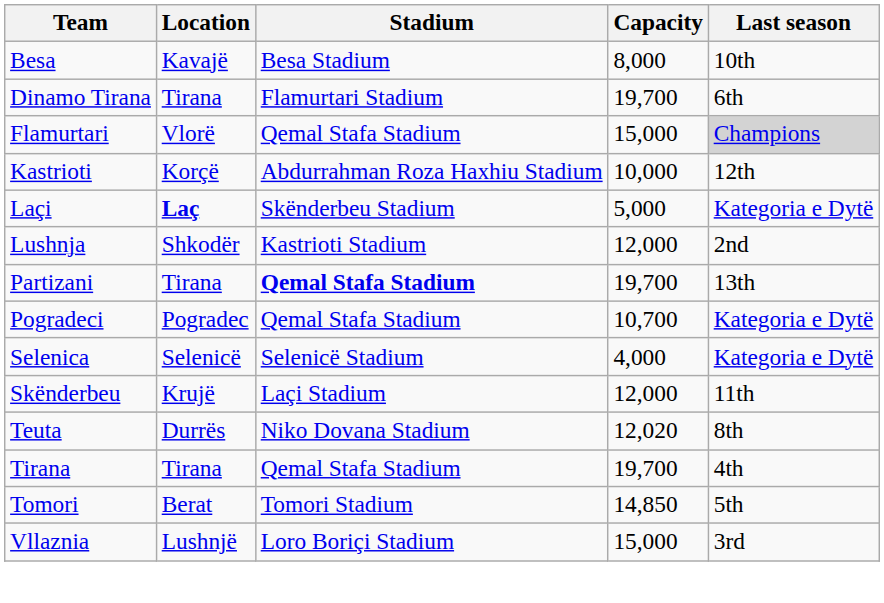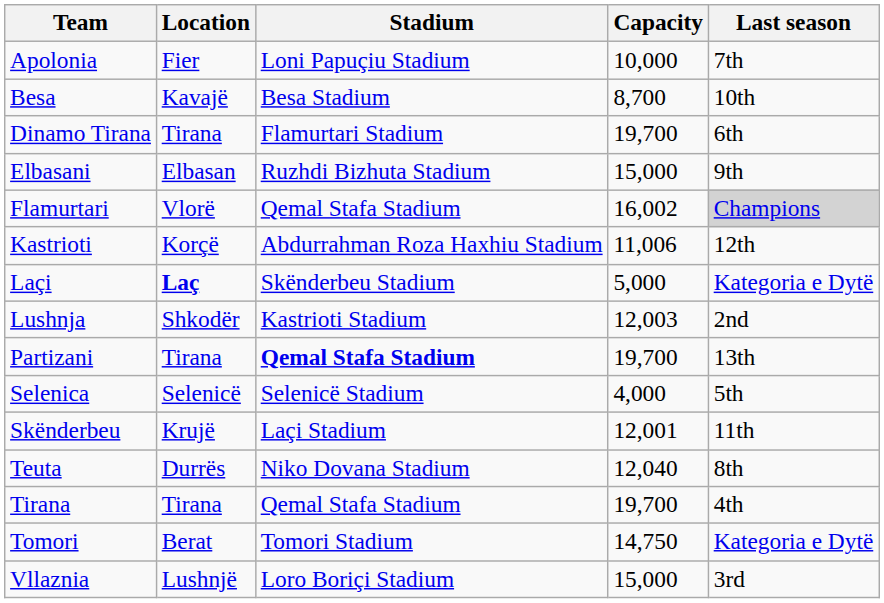+ row: Apolonia | Fier | Loni Papuçiu Stadium | 10,000 | 7th
Besa | Capacity: 8,000 -> 8,700
+ row: Elbasani | Elbasan | Ruzhdi Bizhuta Stadium | 15,000 | 9th
Flamurtari | Capacity: 15,000 -> 16,002
Kastrioti | Capacity: 10,000 -> 11,006
Lushnja | Capacity: 12,000 -> 12,003
- row: Pogradeci | Pogradec | Qemal Stafa Stadium | 10,700 | Kategoria e Dytë
Selenica | Last season: Kategoria e Dytë -> 5th
Skënderbeu | Capacity: 12,000 -> 12,001
Teuta | Capacity: 12,020 -> 12,040
Tomori | Capacity: 14,850 -> 14,750
Tomori | Last season: 5th -> Kategoria e Dytë
